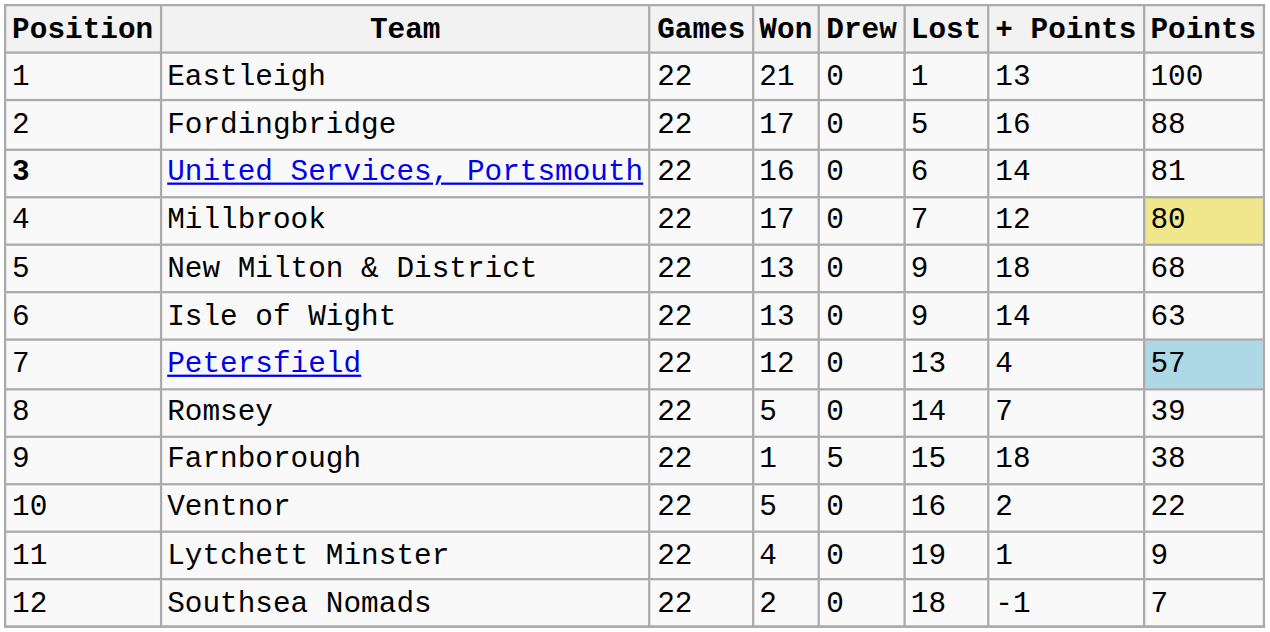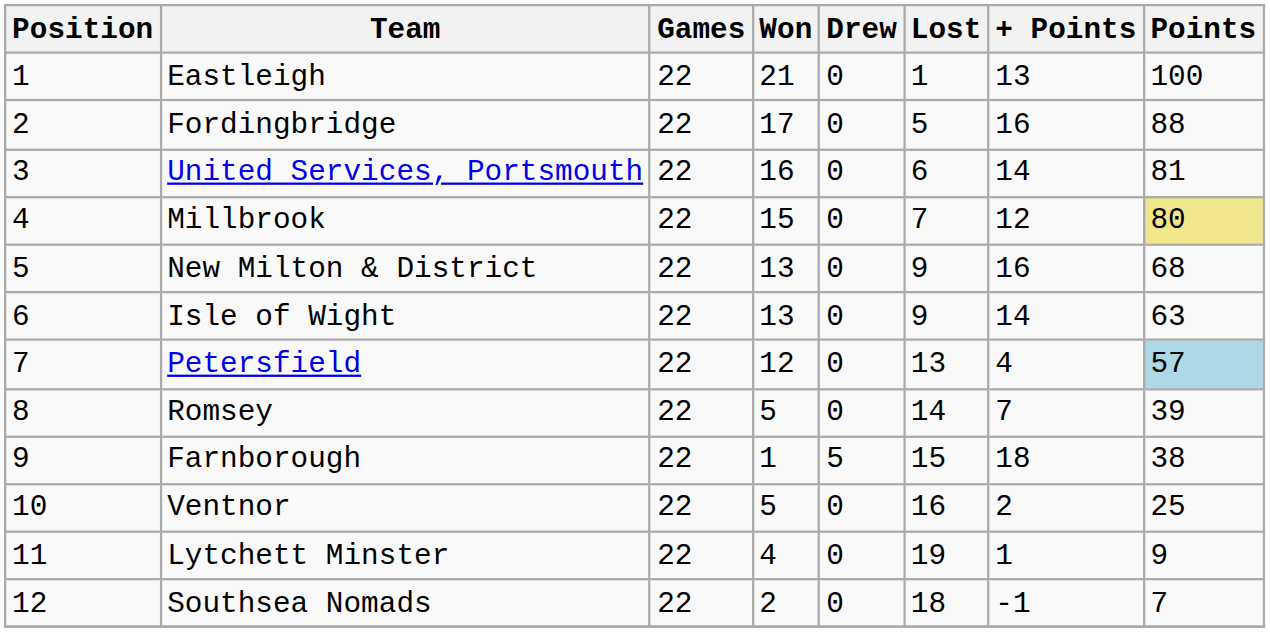United Services, Portsmouth | Position: bold -> normal
Millbrook | Won: 17 -> 15
New Milton & District | + Points: 18 -> 16
Ventnor | Points: 22 -> 25
